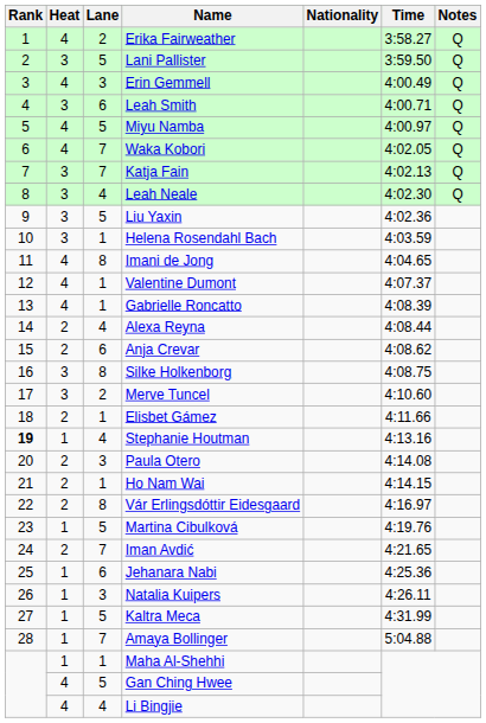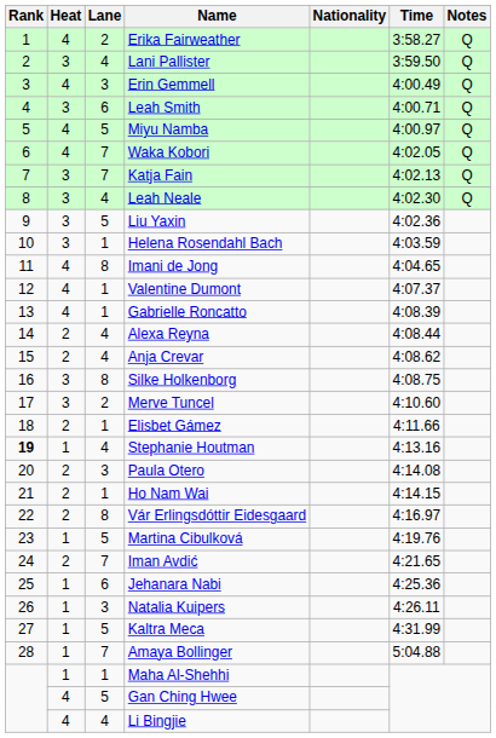Lani Pallister | Lane: 5 -> 4
Anja Crevar | Lane: 6 -> 4
